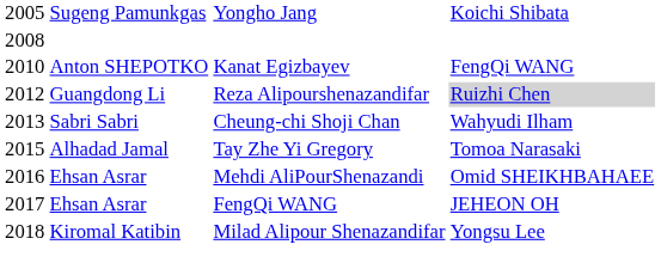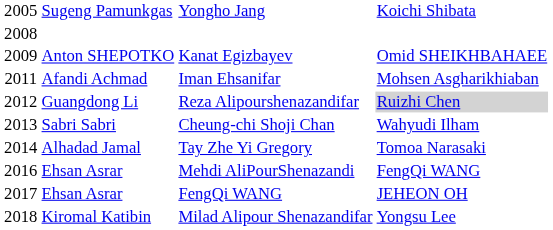Kanat Egizbayev | column 1: 2010 -> 2009
Kanat Egizbayev | column 4: FengQi WANG -> Omid SHEIKHBAHAEE
+ row: 2011 | Afandi Achmad | Iman Ehsanifar | Mohsen Asgharikhiaban
Tay Zhe Yi Gregory | column 1: 2015 -> 2014
Mehdi AliPourShenazandi | column 4: Omid SHEIKHBAHAEE -> FengQi WANG
